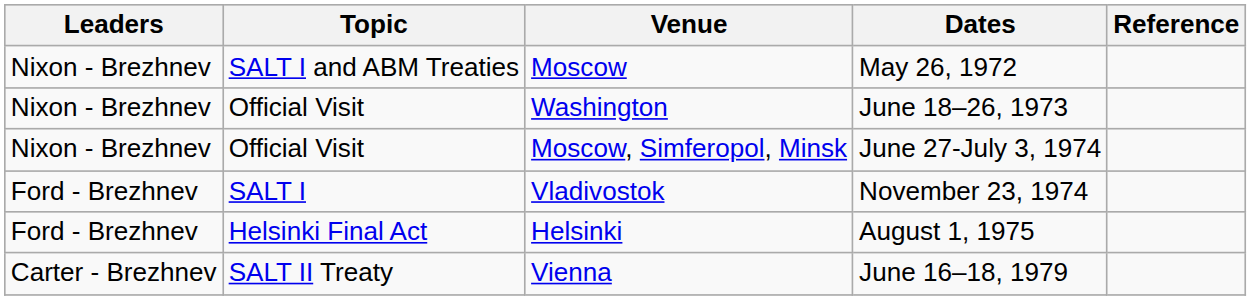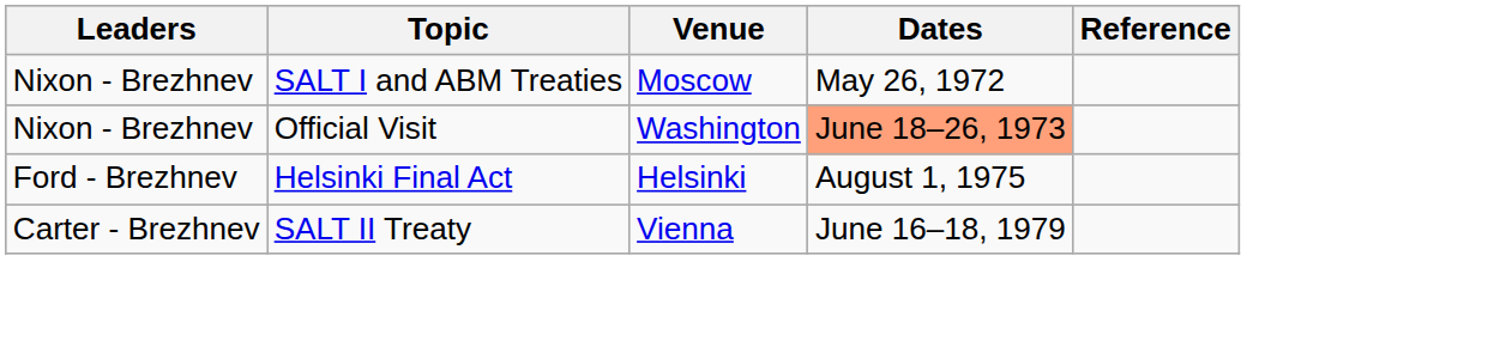Washington | Dates: no background -> lightsalmon background
- row: Nixon - Brezhnev | Official Visit | Moscow, Simferopol, Minsk | June 27-July 3, 1974
- row: Ford - Brezhnev | SALT I | Vladivostok | November 23, 1974
